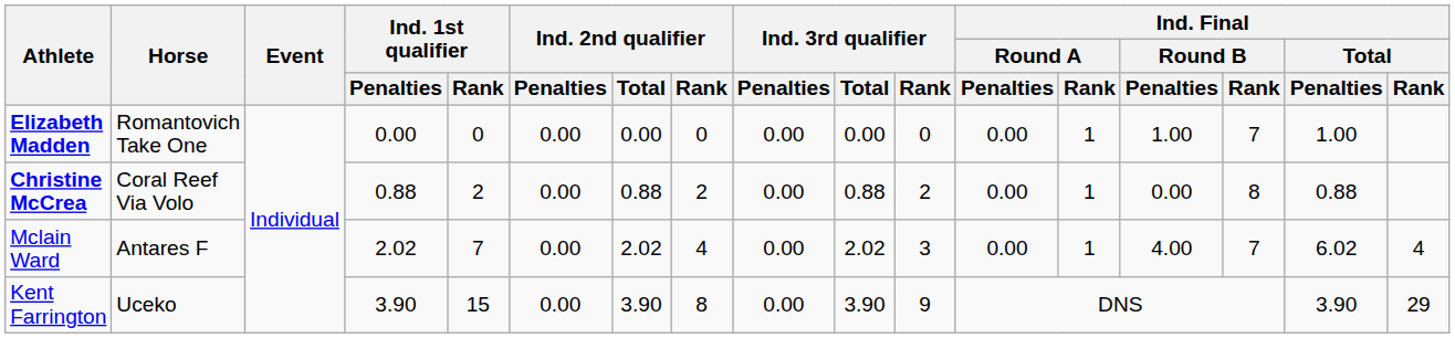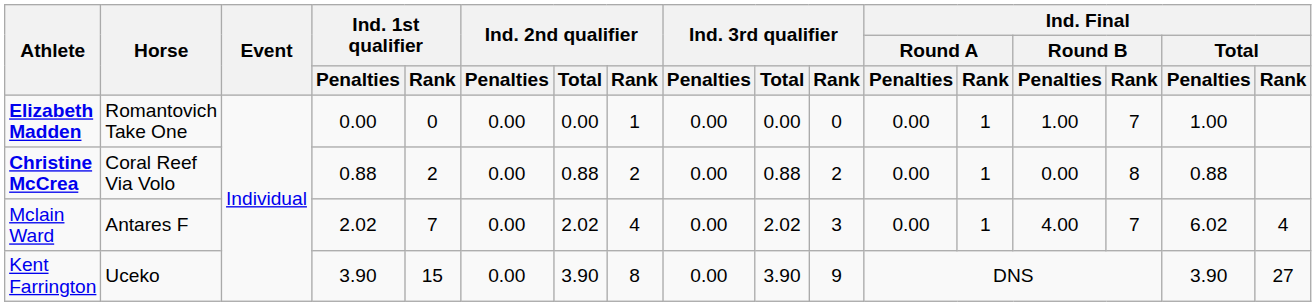Elizabeth Madden | Ind. 2nd qualifier / Rank: 0 -> 1
Kent Farrington | Ind. Final / Total / Rank: 29 -> 27
